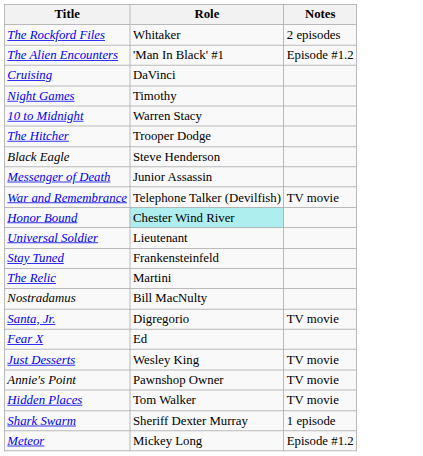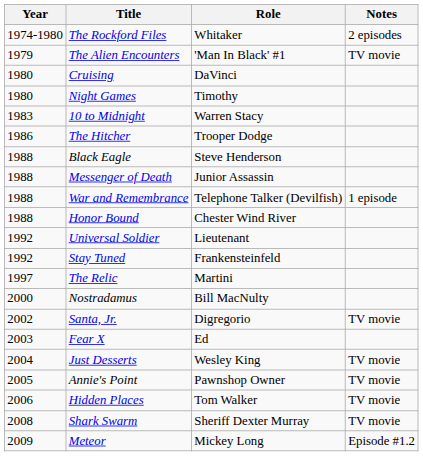+ column: Year | 1974-1980 | 1979 | 1980 | 1980 | 1983 | 1986 | 1988 | 1988 | 1988 | 1988 | 1992 | 1992 | 1997 | 2000 | 2002 | 2003 | 2004 | 2005 | 2006 | 2008 | 2009
The Alien Encounters | Notes: Episode #1.2 -> TV movie
War and Remembrance | Notes: TV movie -> 1 episode
Honor Bound | Role: paleturquoise background -> no background
Shark Swarm | Notes: 1 episode -> TV movie
